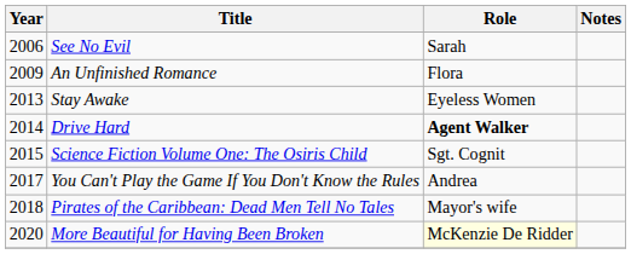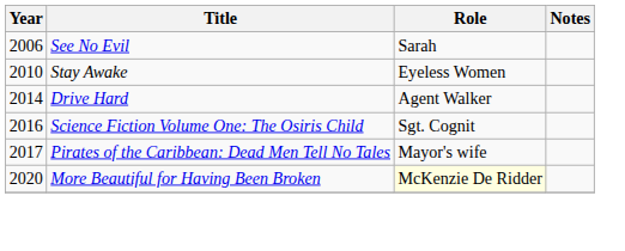- row: 2009 | An Unfinished Romance | Flora
Stay Awake | Year: 2013 -> 2010
Drive Hard | Role: bold -> normal
Science Fiction Volume One: The Osiris Child | Year: 2015 -> 2016
- row: 2017 | You Can't Play the Game If You Don't Know the Rules | Andrea
Pirates of the Caribbean: Dead Men Tell No Tales | Year: 2018 -> 2017
